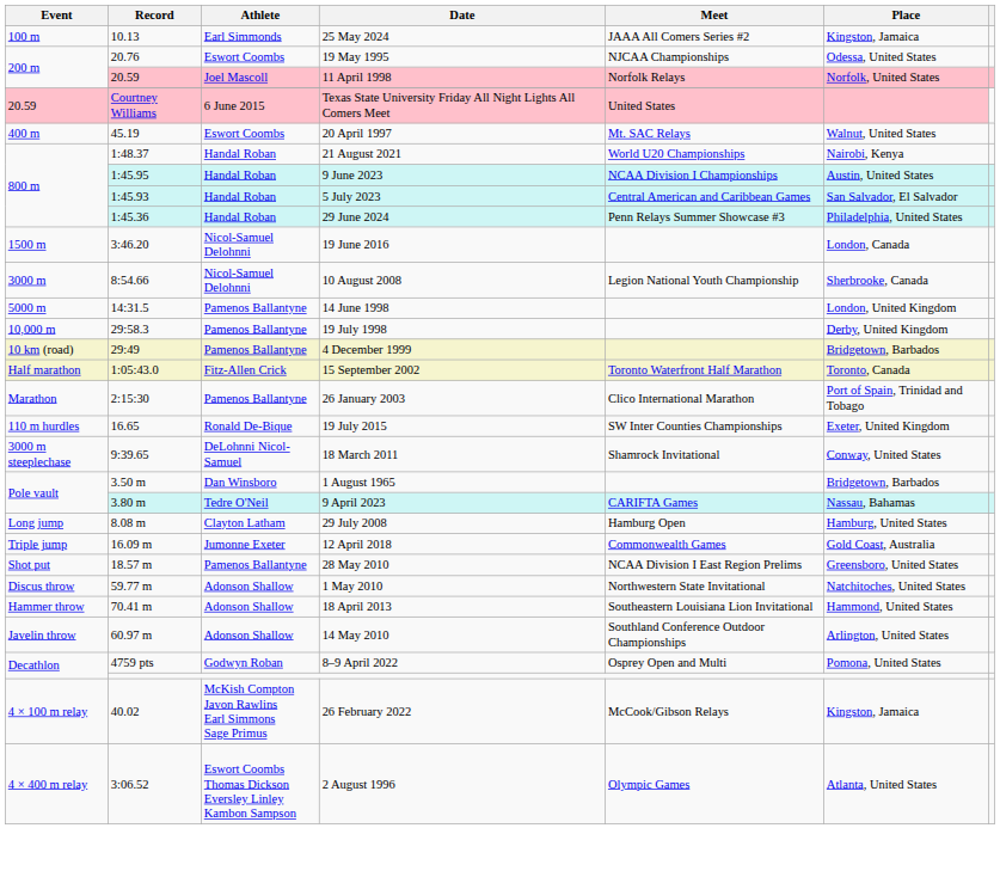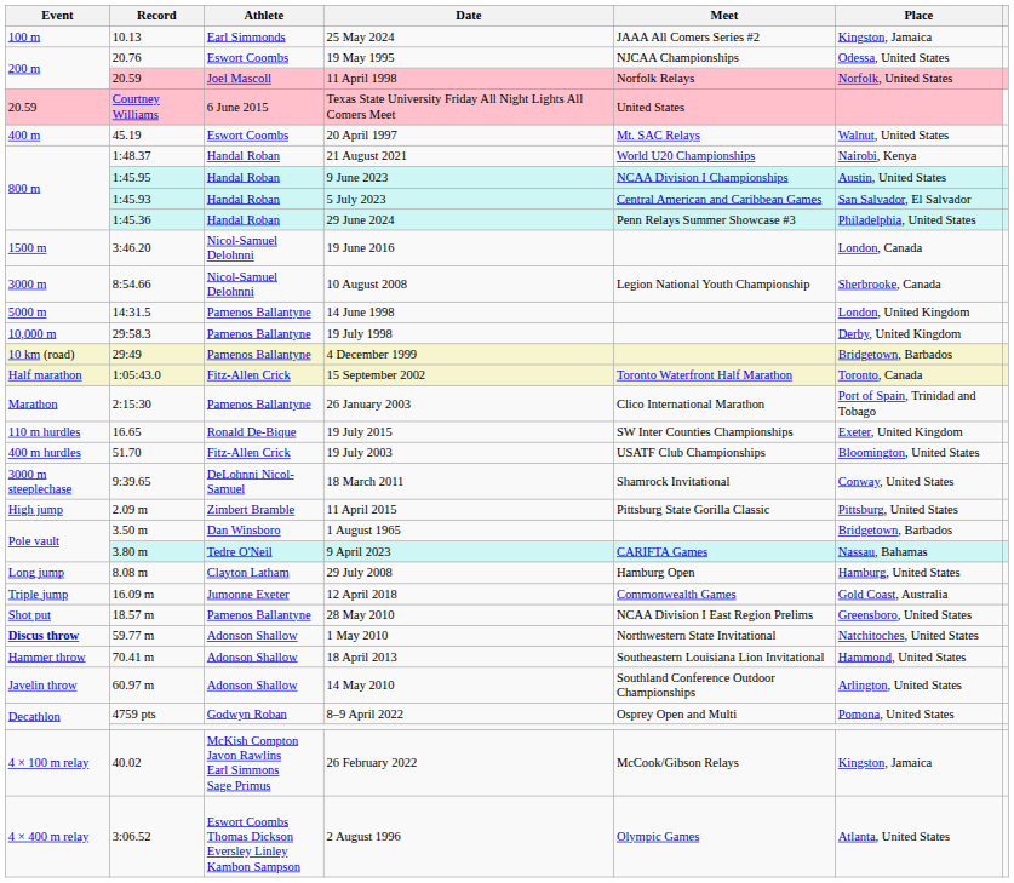+ row: 400 m hurdles | 51.70 | Fitz-Allen Crick | 19 July 2003 | USATF Club Championships | Bloomington, United States
+ row: High jump | 2.09 m | Zimbert Bramble | 11 April 2015 | Pittsburg State Gorilla Classic | Pittsburg, United States
1 May 2010 | Event: normal -> bold
